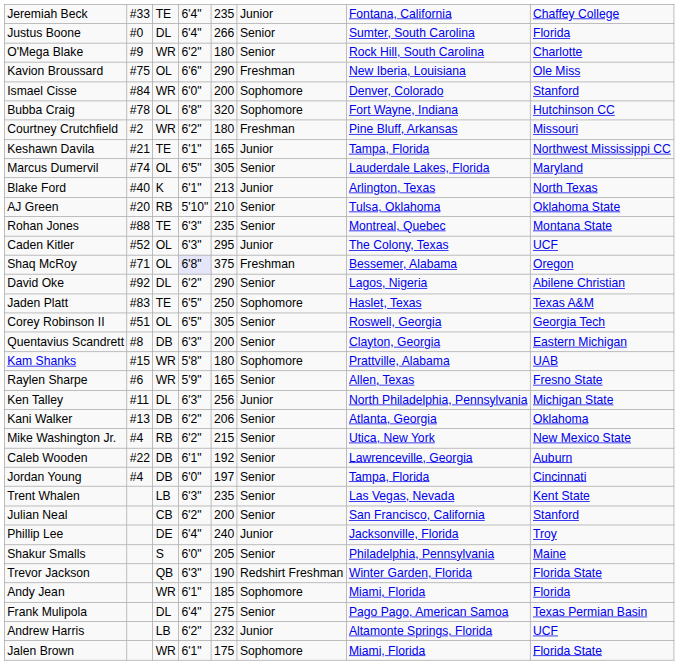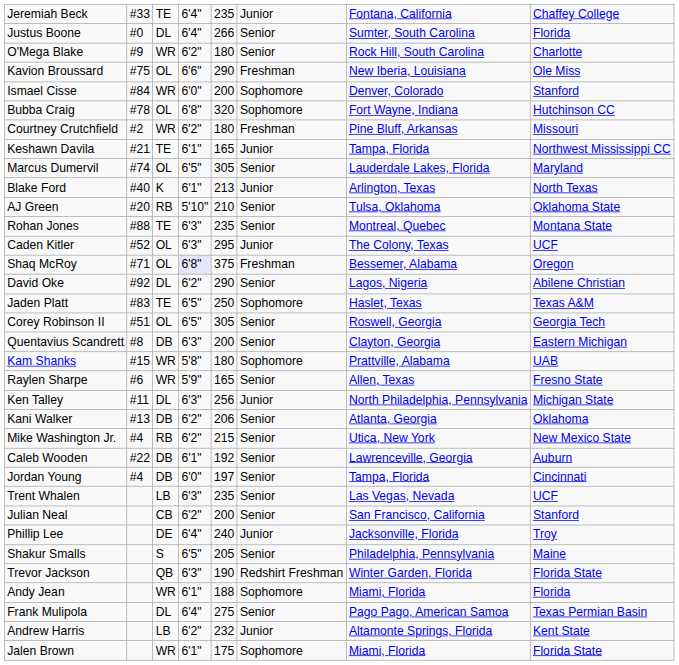Trent Whalen | column 8: Kent State -> UCF
Shakur Smalls | column 4: 6'0" -> 6'5"
Andy Jean | column 5: 185 -> 188
Andrew Harris | column 8: UCF -> Kent State
